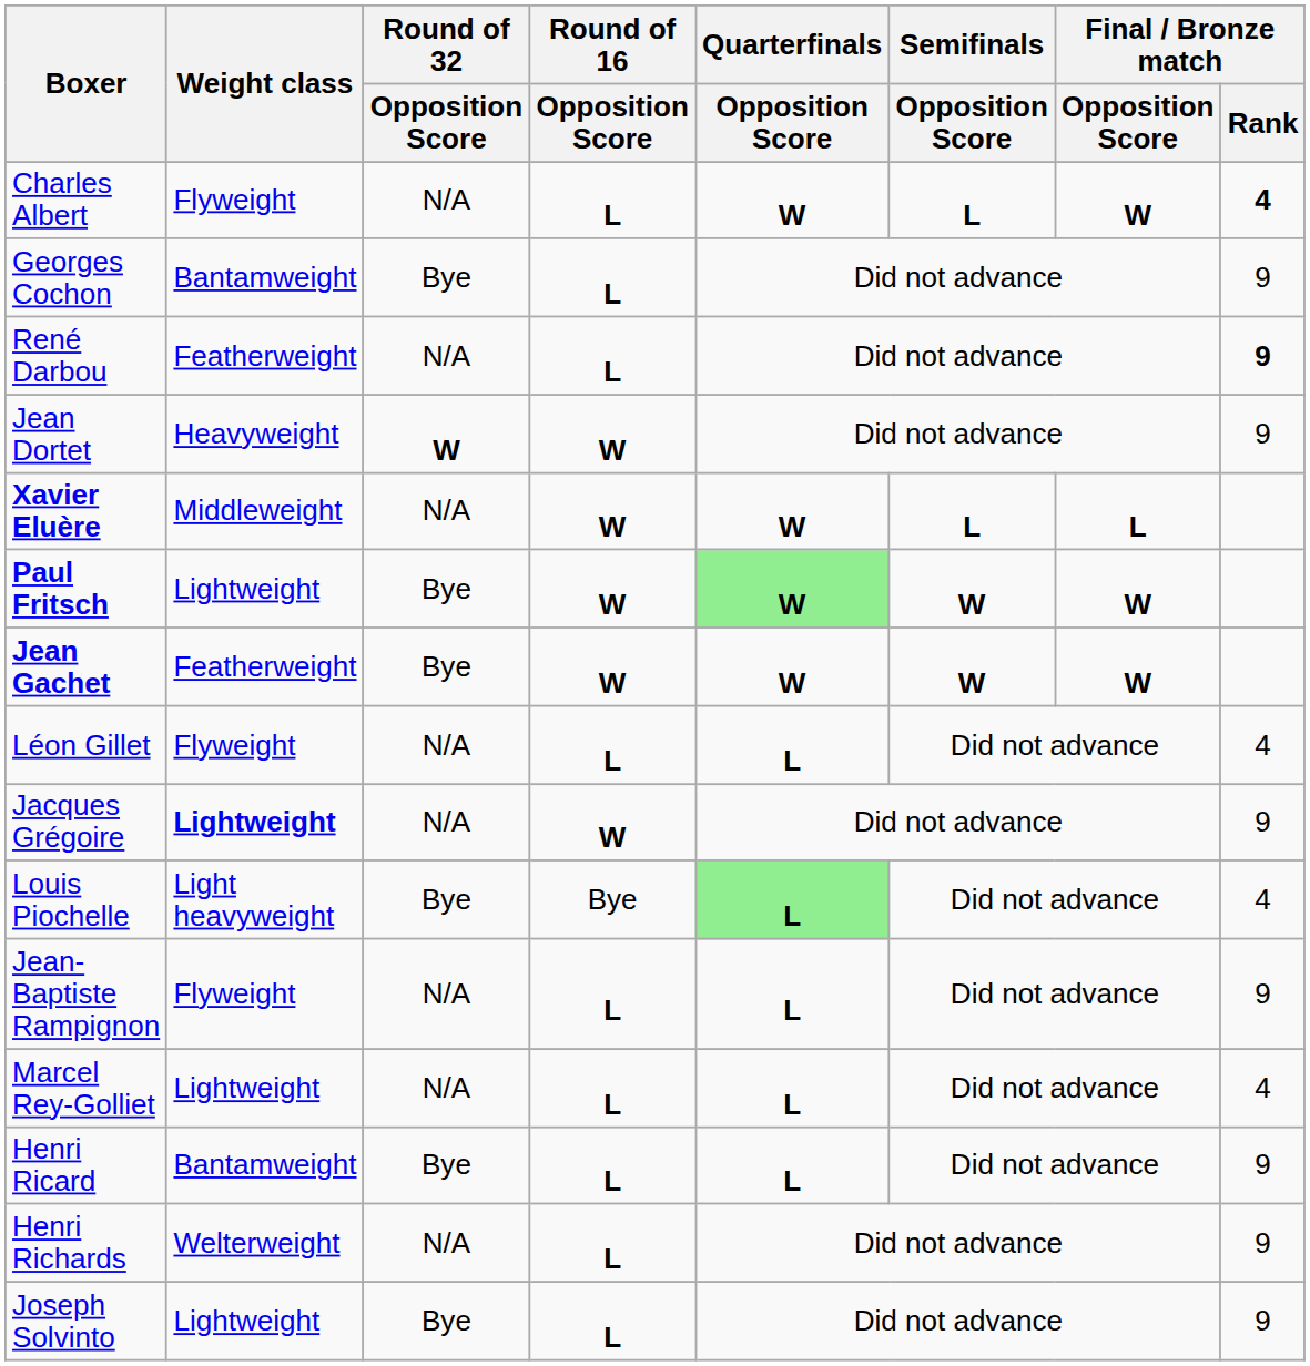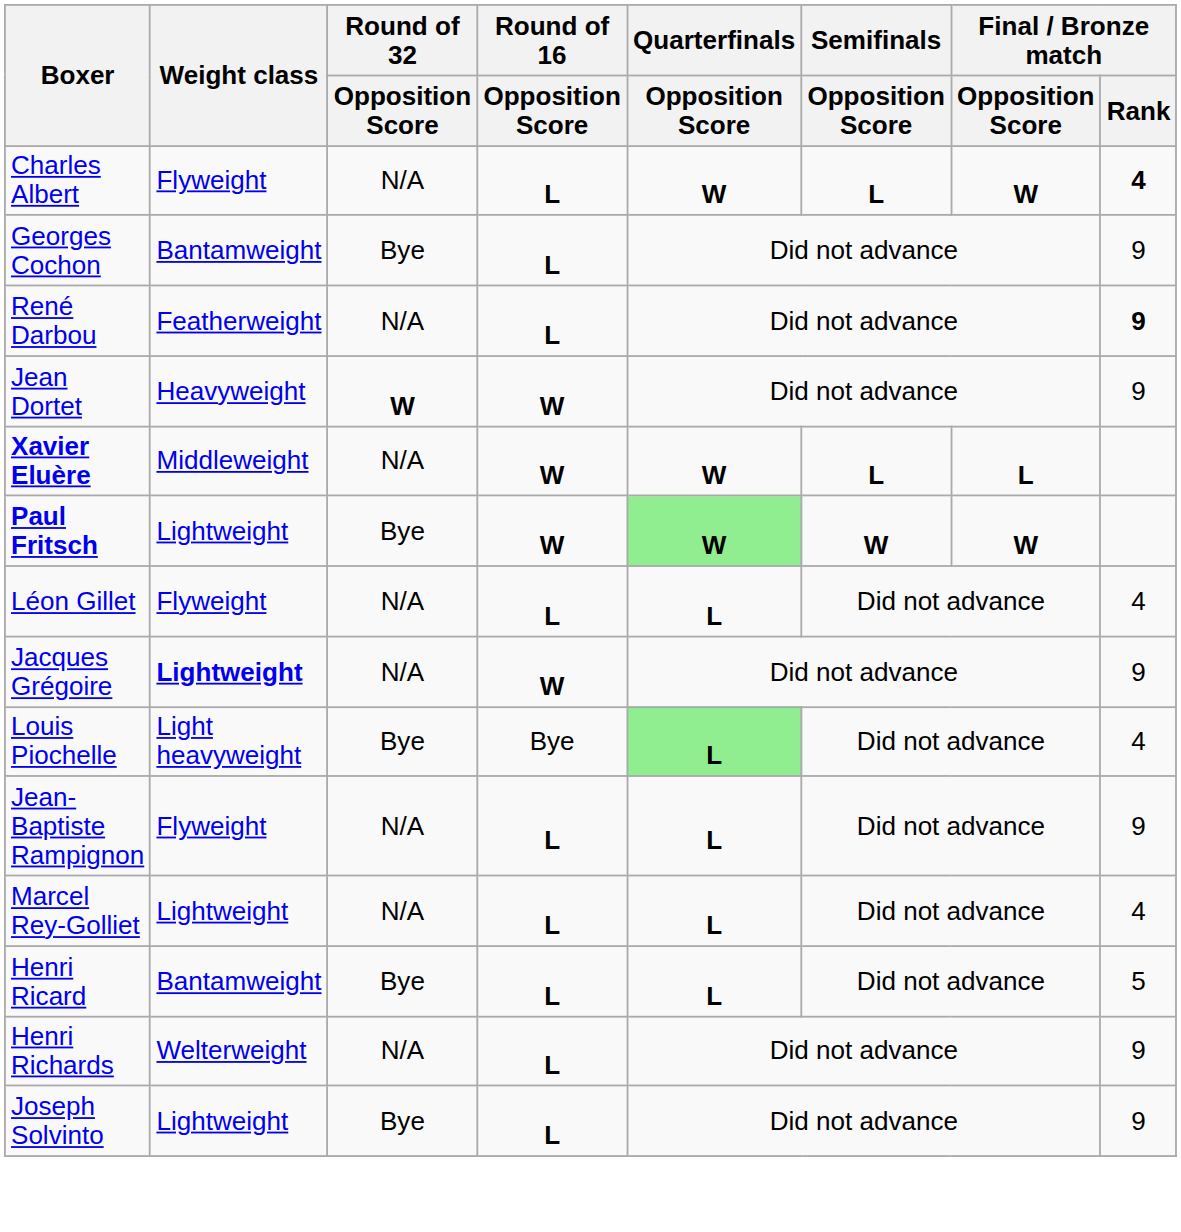- row: Jean Gachet | Featherweight | Bye | W | W | W | W
Henri Ricard | Final / Bronze match / Rank: 9 -> 5
